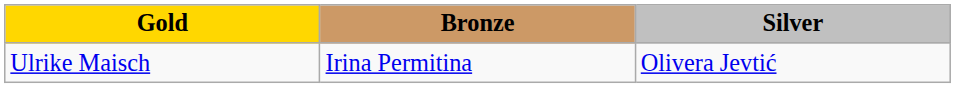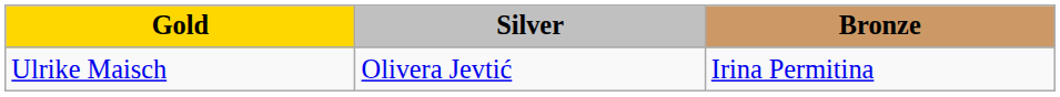columns swapped: Silver <-> Bronze
